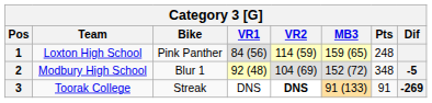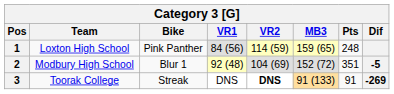2 | Pts: 348 -> 351
